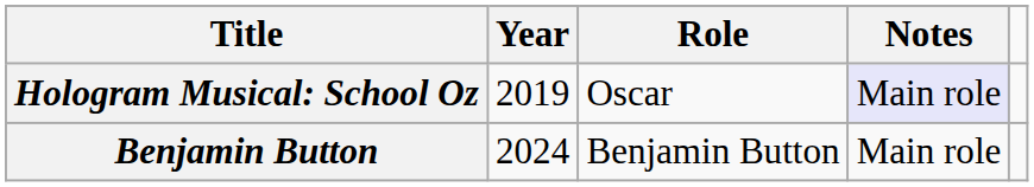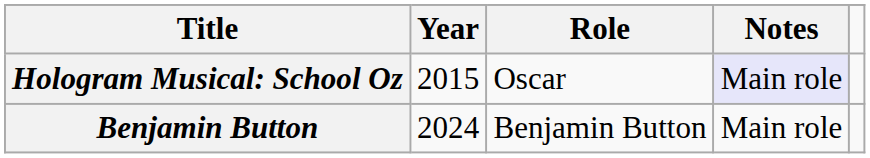Hologram Musical: School Oz | Year: 2019 -> 2015
